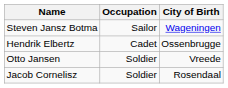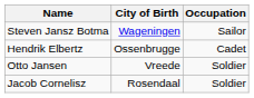columns swapped: City of Birth <-> Occupation
